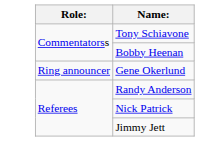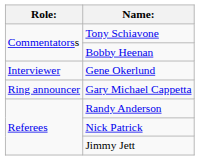Gene Okerlund | Role:: Ring announcer -> Interviewer
+ row: Ring announcer | Gary Michael Cappetta
